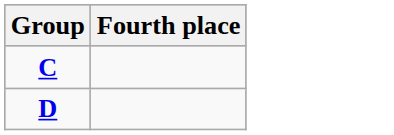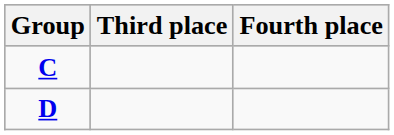+ column: Third place
